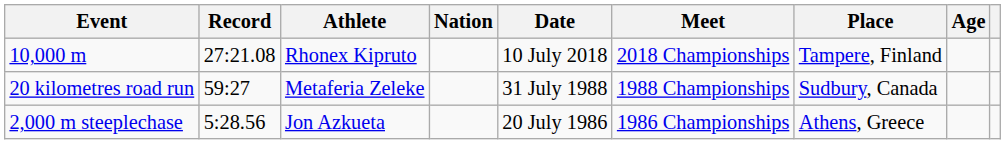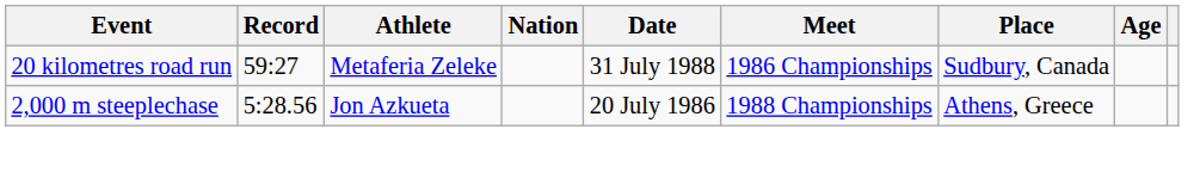- row: 10,000 m | 27:21.08 | Rhonex Kipruto | 10 July 2018 | 2018 Championships | Tampere, Finland
20 kilometres road run | Meet: 1988 Championships -> 1986 Championships
2,000 m steeplechase | Meet: 1986 Championships -> 1988 Championships
